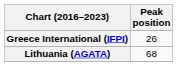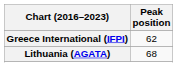Greece International (IFPI) | Peak position: 26 -> 62
